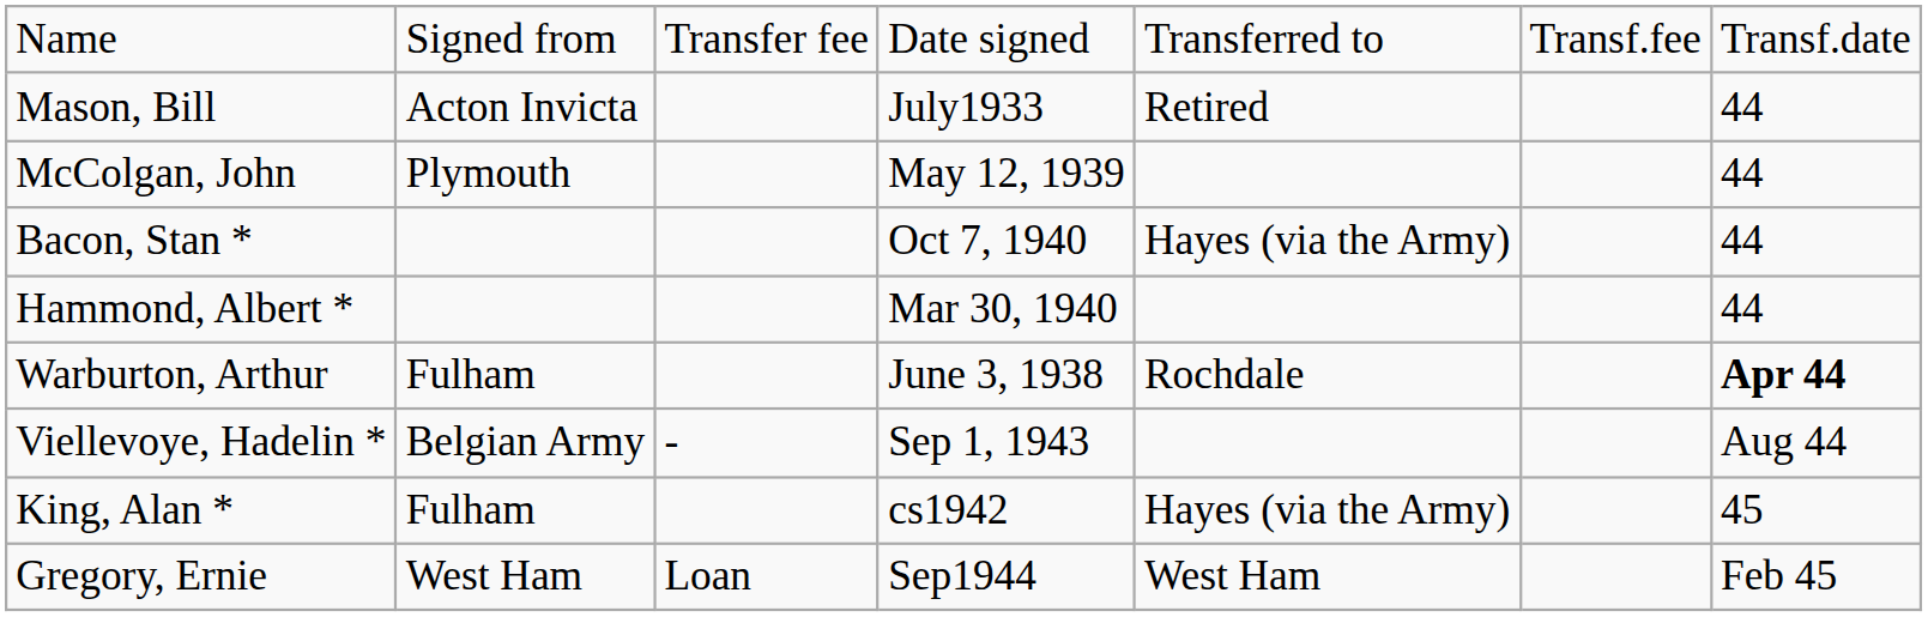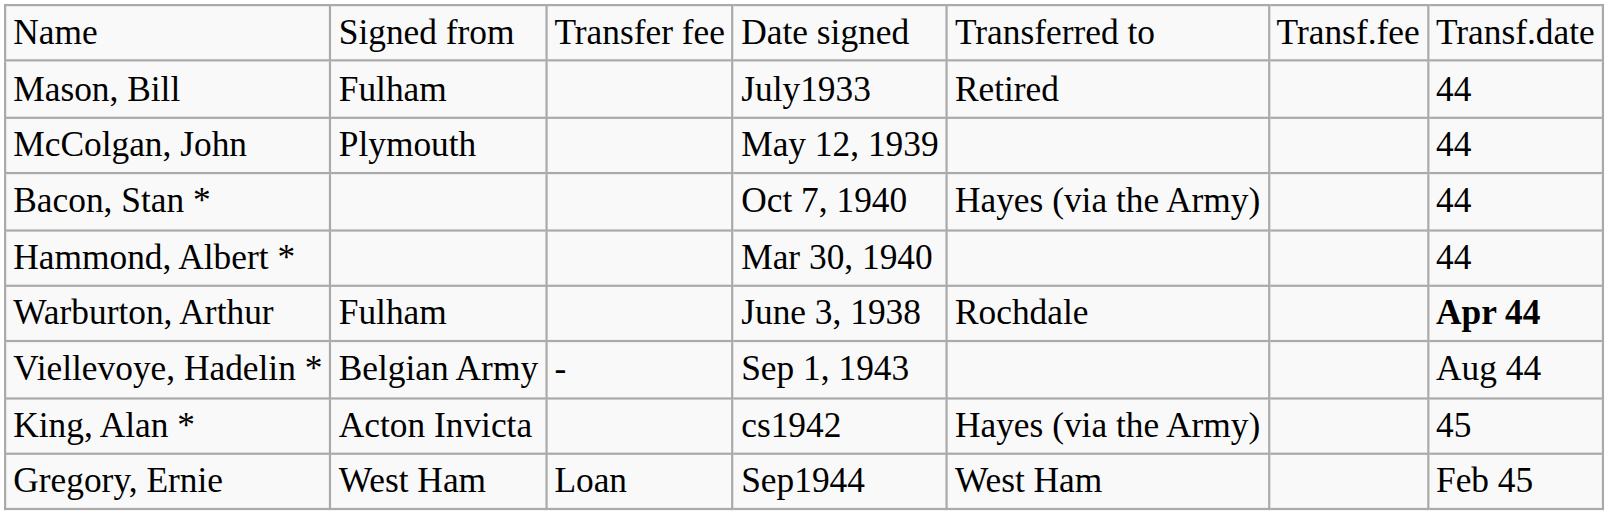Mason, Bill | column 2: Acton Invicta -> Fulham
King, Alan * | column 2: Fulham -> Acton Invicta
